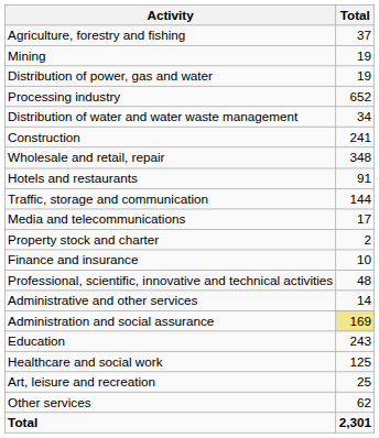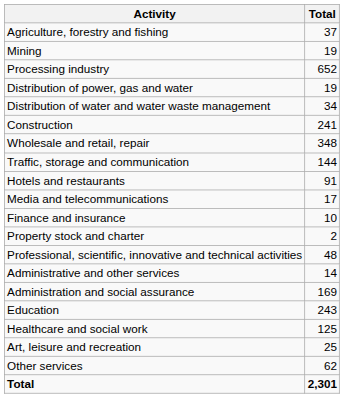rows swapped: Processing industry <-> Distribution of power, gas and water
rows swapped: Traffic, storage and communication <-> Hotels and restaurants
rows swapped: Finance and insurance <-> Property stock and charter
Administration and social assurance | Total: khaki background -> no background
